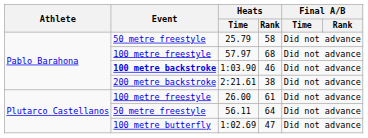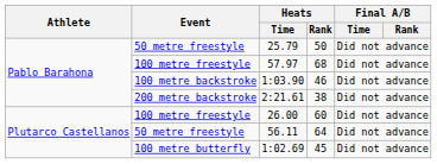25.79 | Heats / Rank: 58 -> 50
1:03.90 | Event: bold -> normal
26.00 | Heats / Rank: 61 -> 60
1:02.69 | Heats / Rank: 47 -> 45
